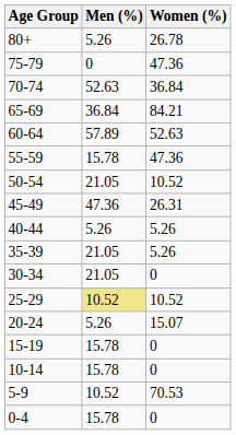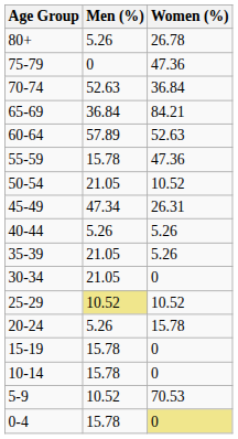45-49 | Men (%): 47.36 -> 47.34
20-24 | Women (%): 15.07 -> 15.78
0-4 | Women (%): no background -> khaki background
